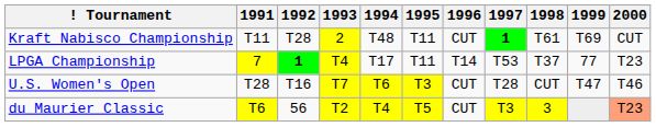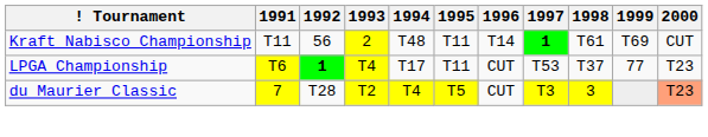Kraft Nabisco Championship | 1992: T28 -> 56
Kraft Nabisco Championship | 1996: CUT -> T14
LPGA Championship | 1991: 7 -> T6
LPGA Championship | 1996: T14 -> CUT
- row: U.S. Women's Open | T28 | T16 | T7 | T6 | T3 | CUT | T28 | CUT | T47 | T46
du Maurier Classic | 1991: T6 -> 7
du Maurier Classic | 1992: 56 -> T28
